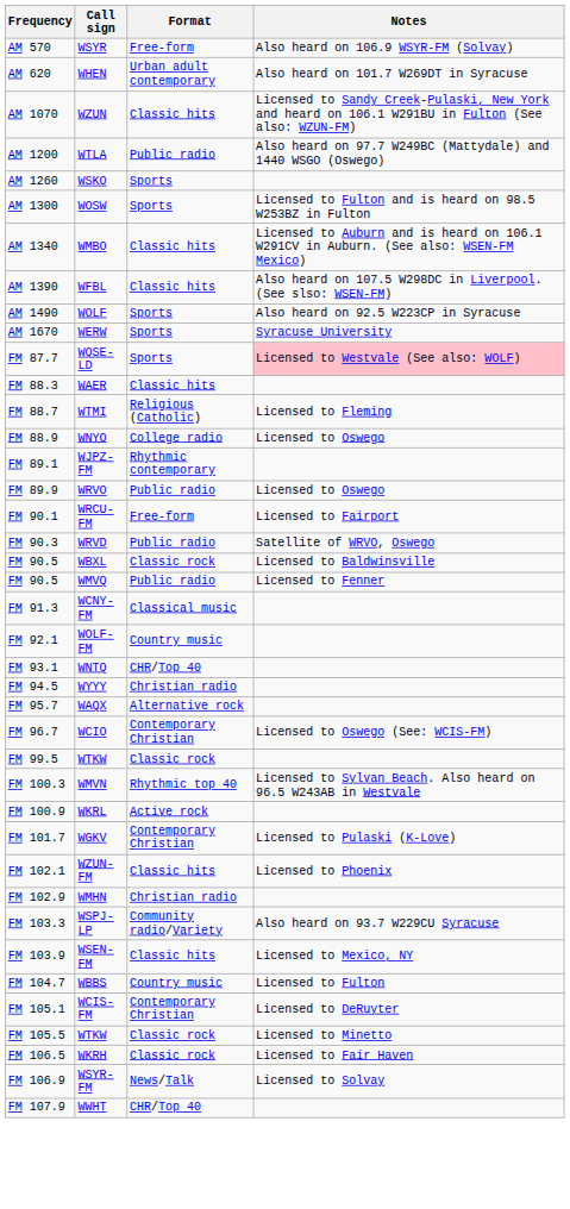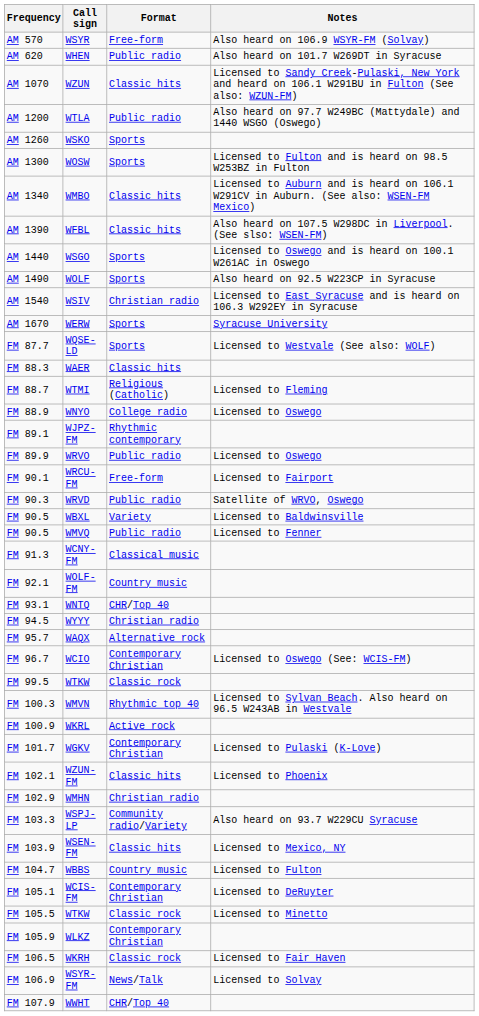AM 620 | Format: Urban adult contemporary -> Public radio
+ row: AM 1440 | WSGO | Sports | Licensed to Oswego and is heard on 100.1 W261AC in Oswego
+ row: AM 1540 | WSIV | Christian radio | Licensed to East Syracuse and is heard on 106.3 W292EY in Syracuse
FM 87.7 | Notes: pink background -> no background
FM 90.5 / WBXL | Format: Classic rock -> Variety
+ row: FM 105.9 | WLKZ | Contemporary Christian
